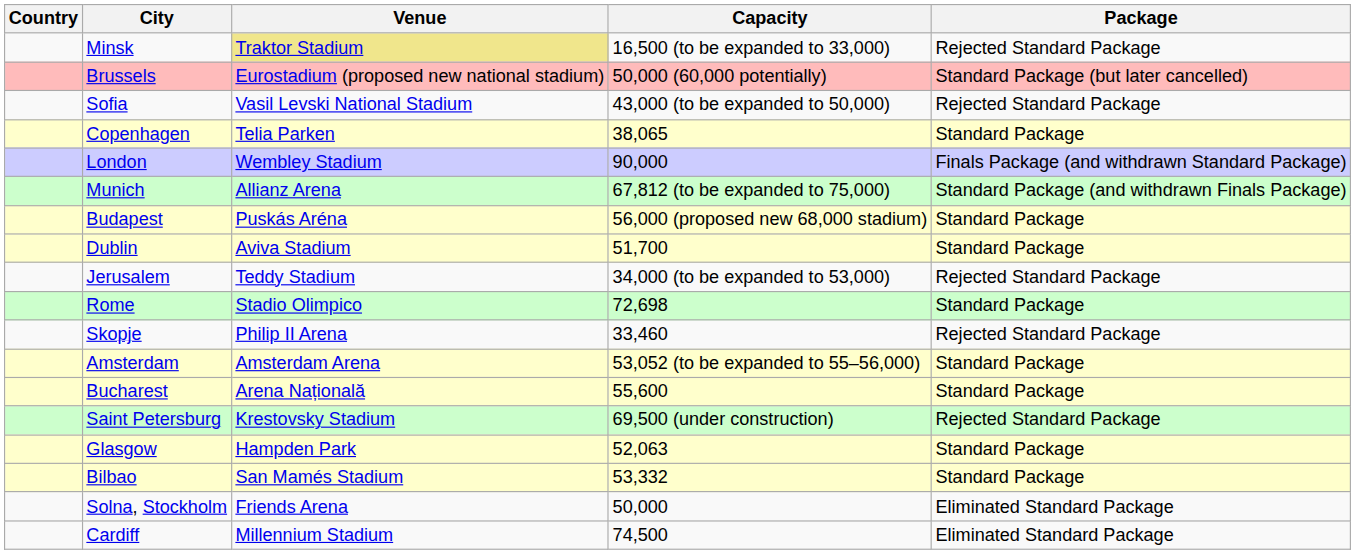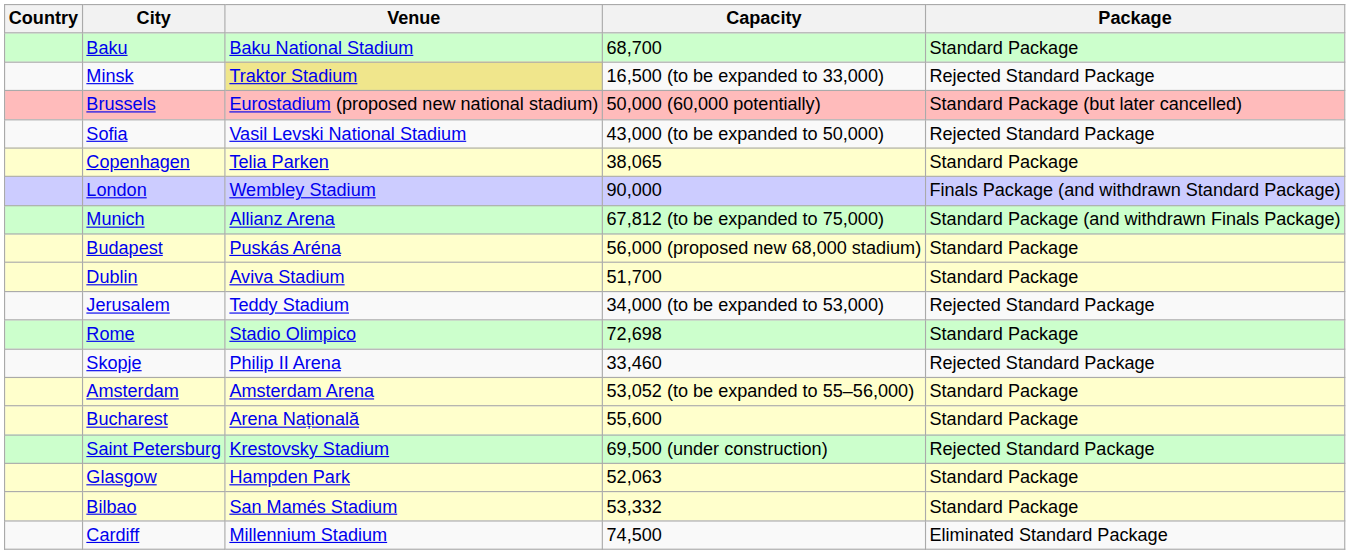+ row: Baku | Baku National Stadium | 68,700 | Standard Package
- row: Solna, Stockholm | Friends Arena | 50,000 | Eliminated Standard Package
